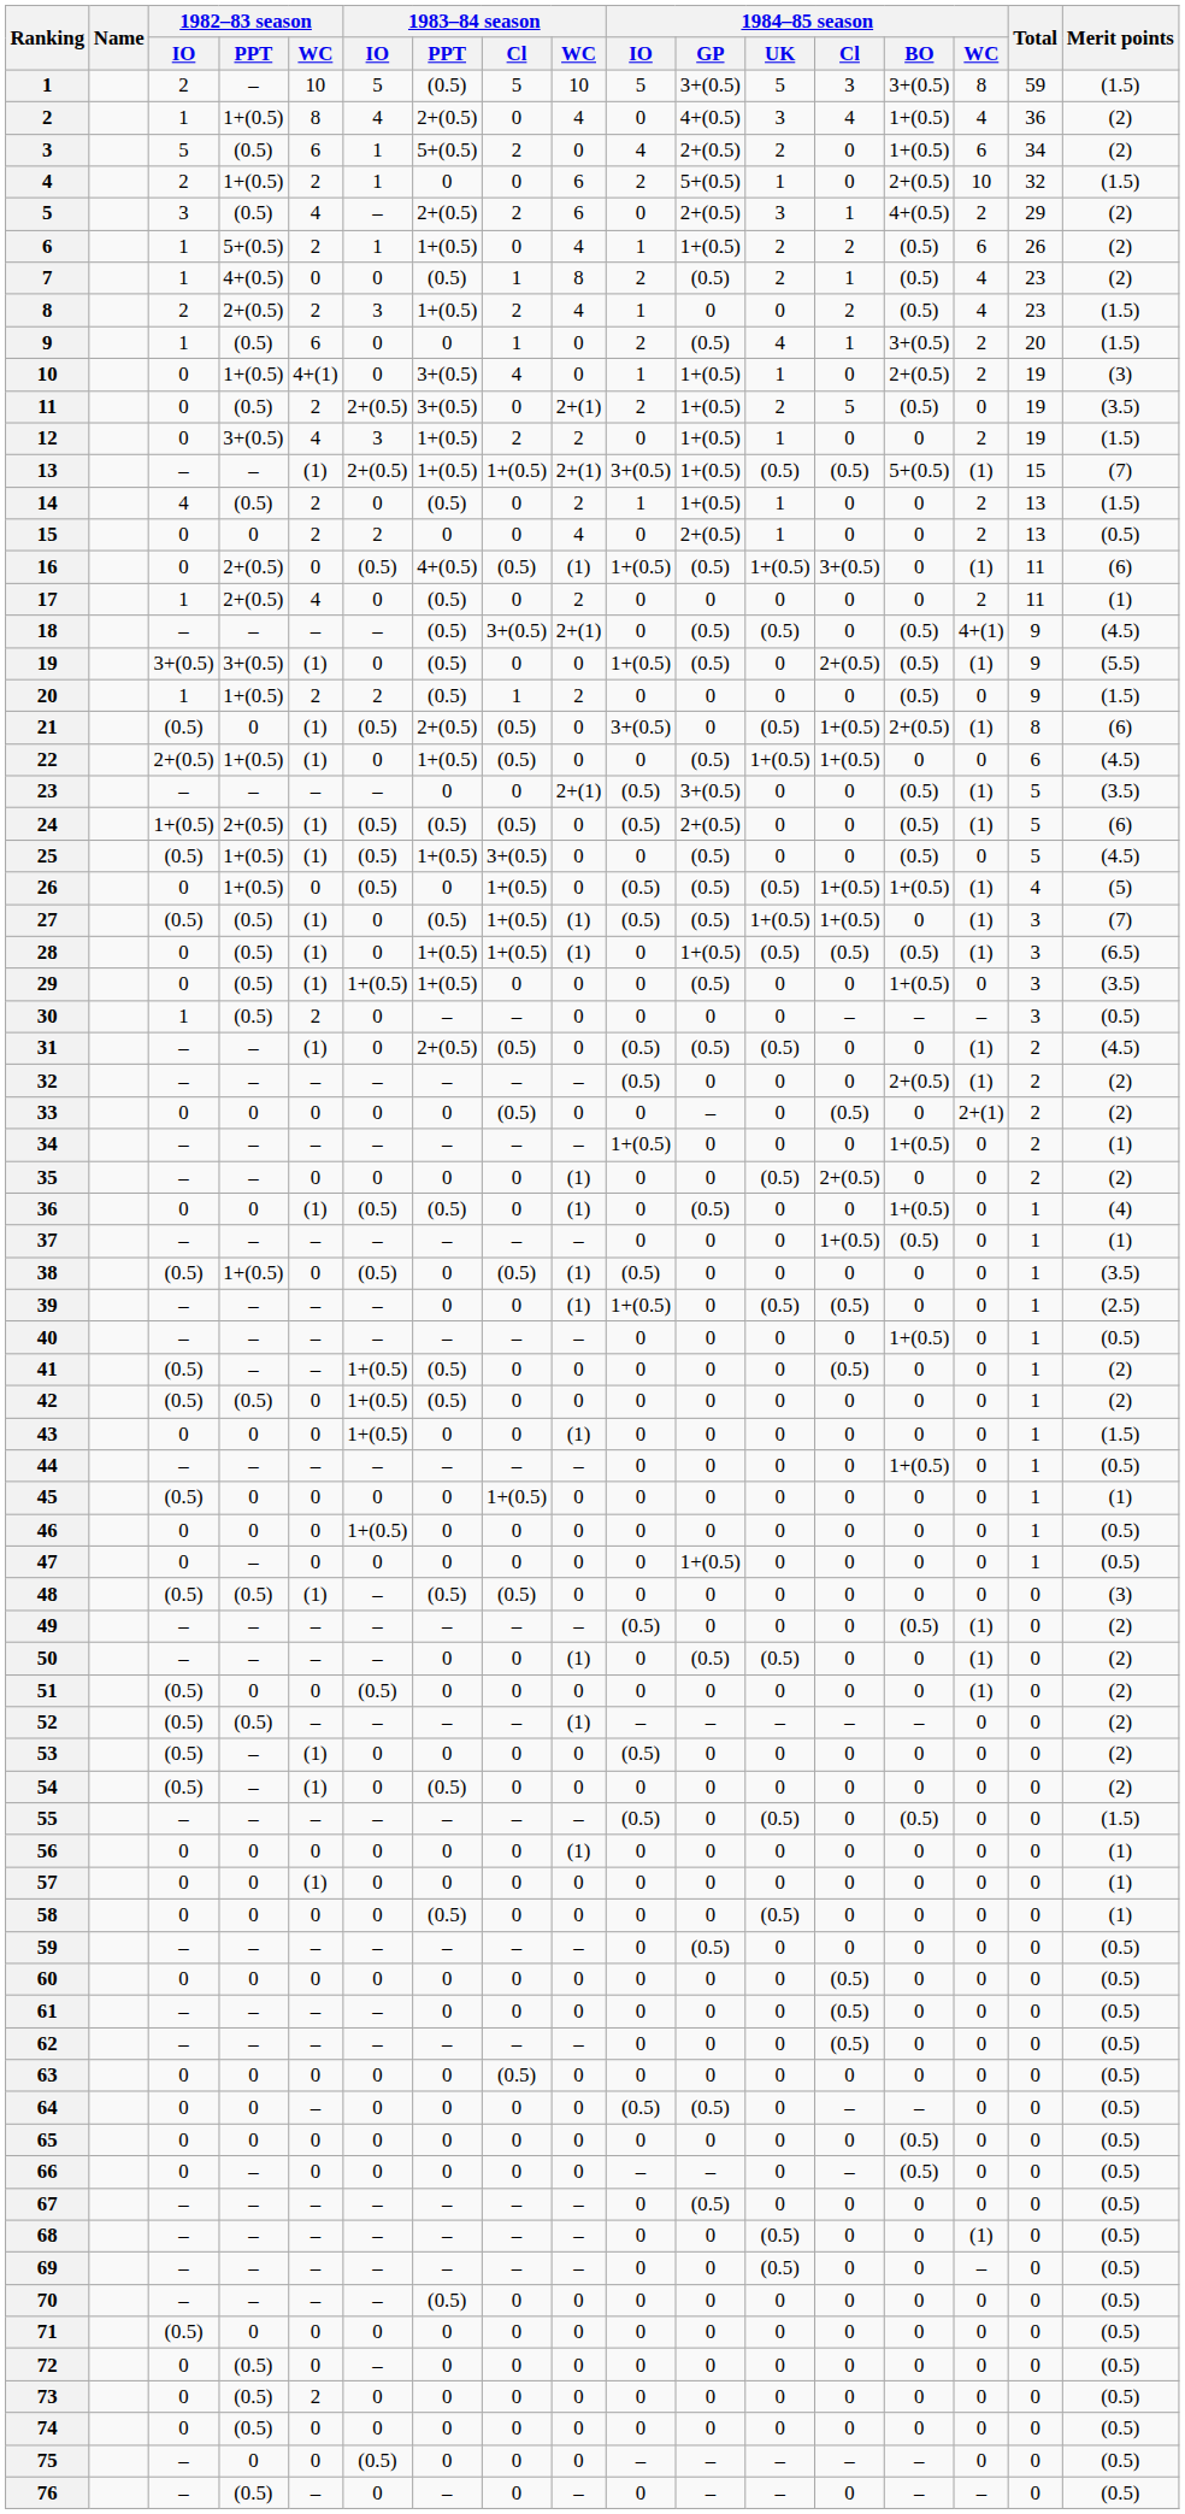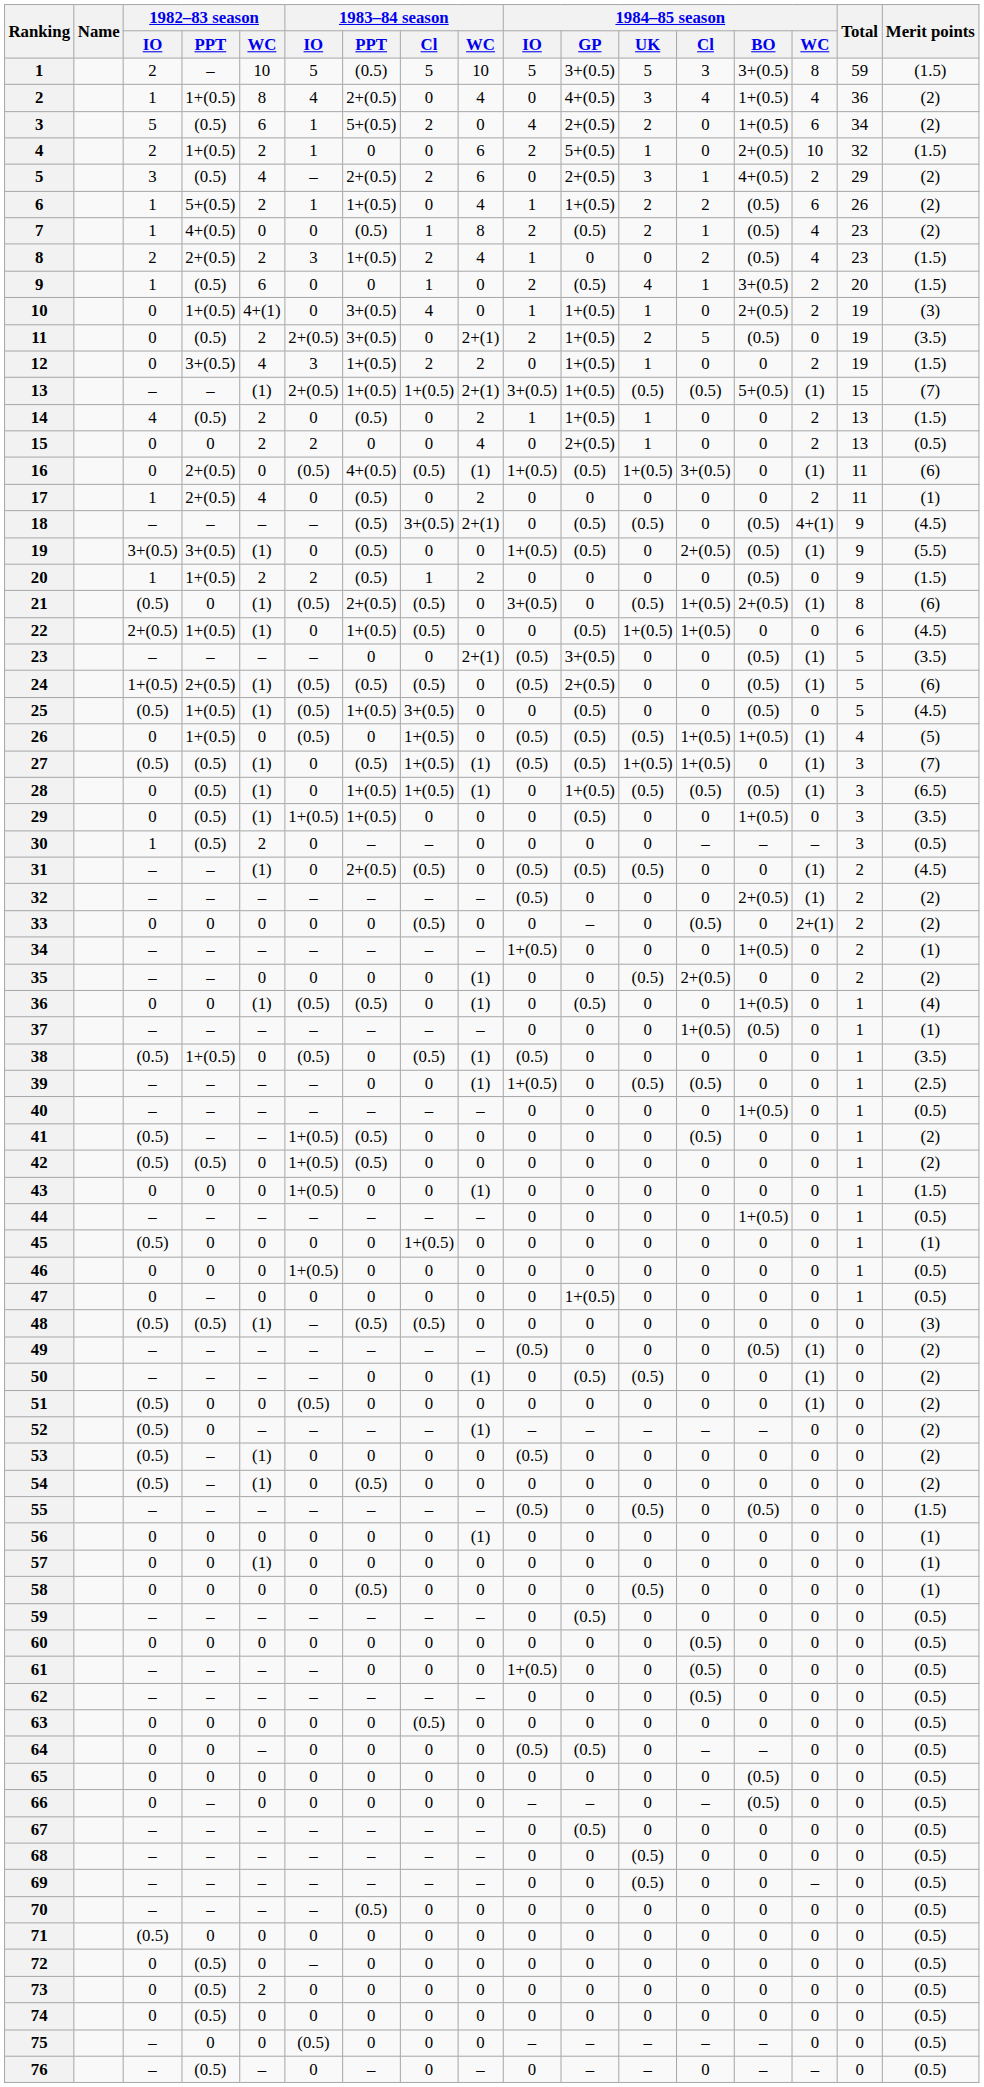52 | 1982–83 season / PPT: (0.5) -> 0
61 | 1984–85 season / IO: 0 -> 1+(0.5)
68 | 1984–85 season / WC: (1) -> 0
